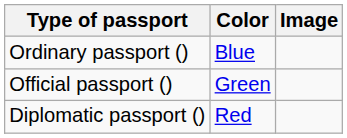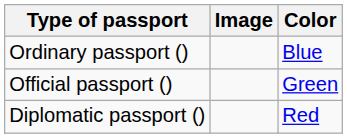columns swapped: Color <-> Image
